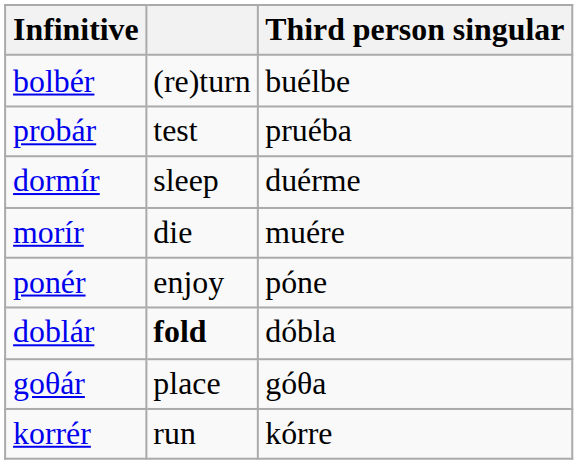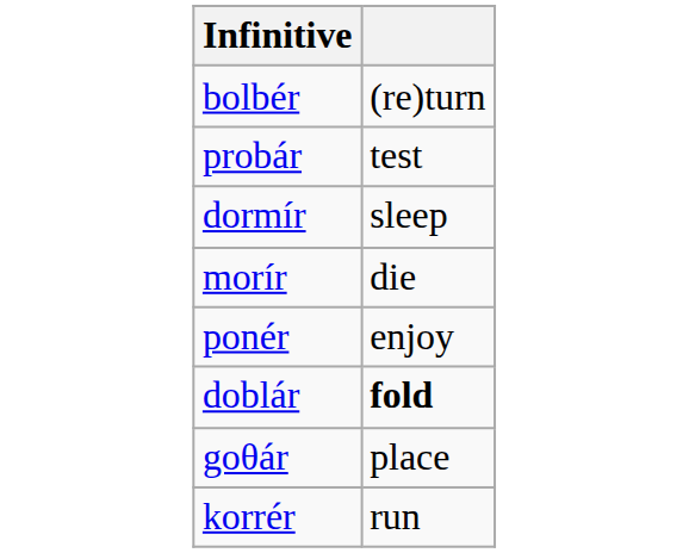- column: Third person singular | buélbe | pruéba | duérme | muére | póne | dóbla | góθa | kórre
